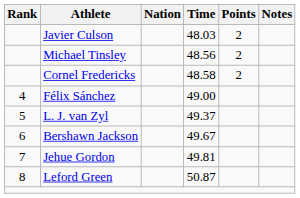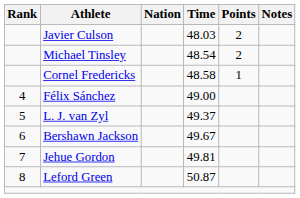Michael Tinsley | Time: 48.56 -> 48.54
Cornel Fredericks | Points: 2 -> 1
